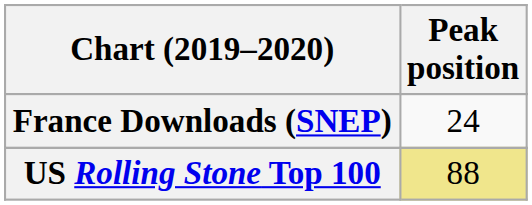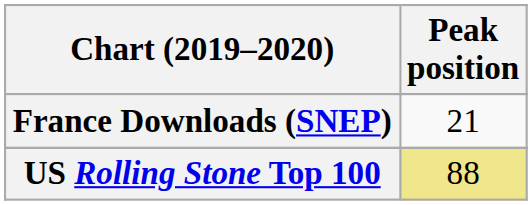France Downloads (SNEP) | Peak position: 24 -> 21
